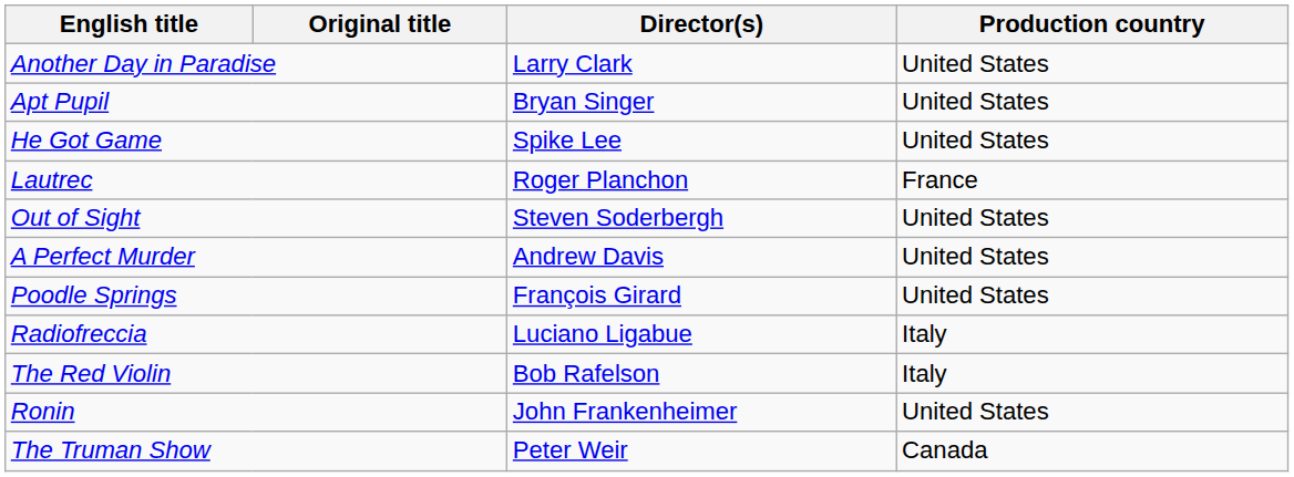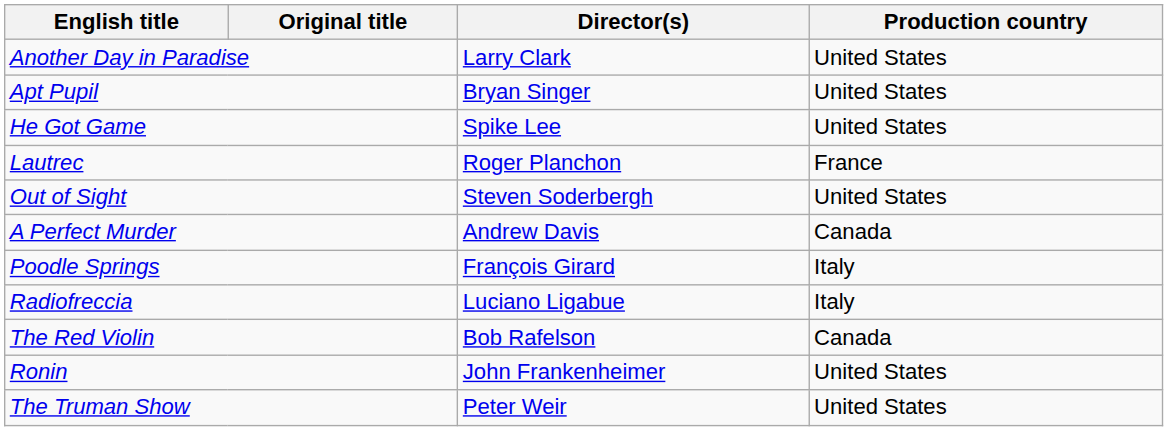A Perfect Murder | Production country: United States -> Canada
Poodle Springs | Production country: United States -> Italy
The Red Violin | Production country: Italy -> Canada
The Truman Show | Production country: Canada -> United States
